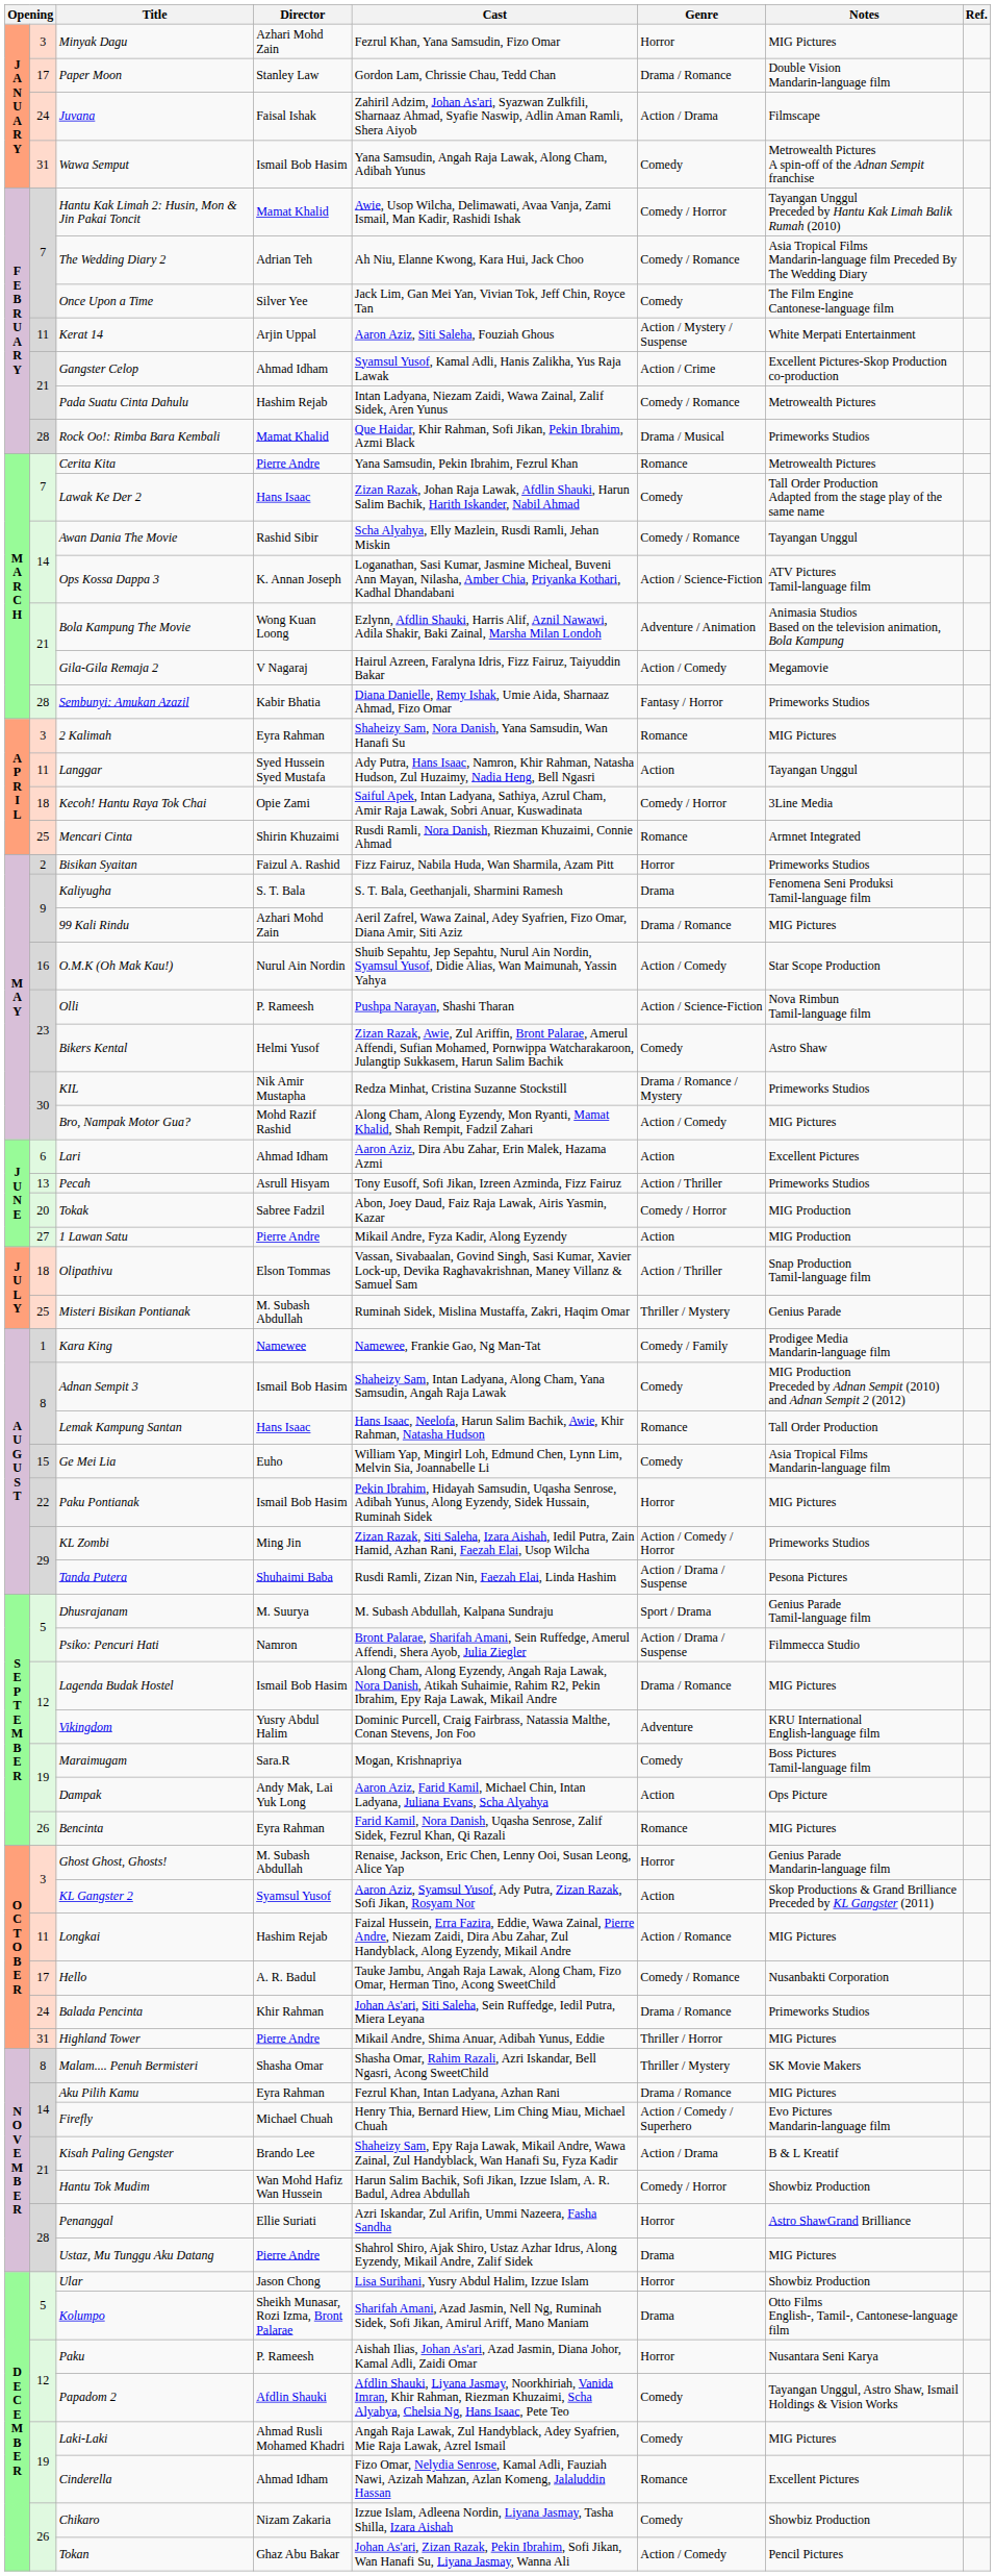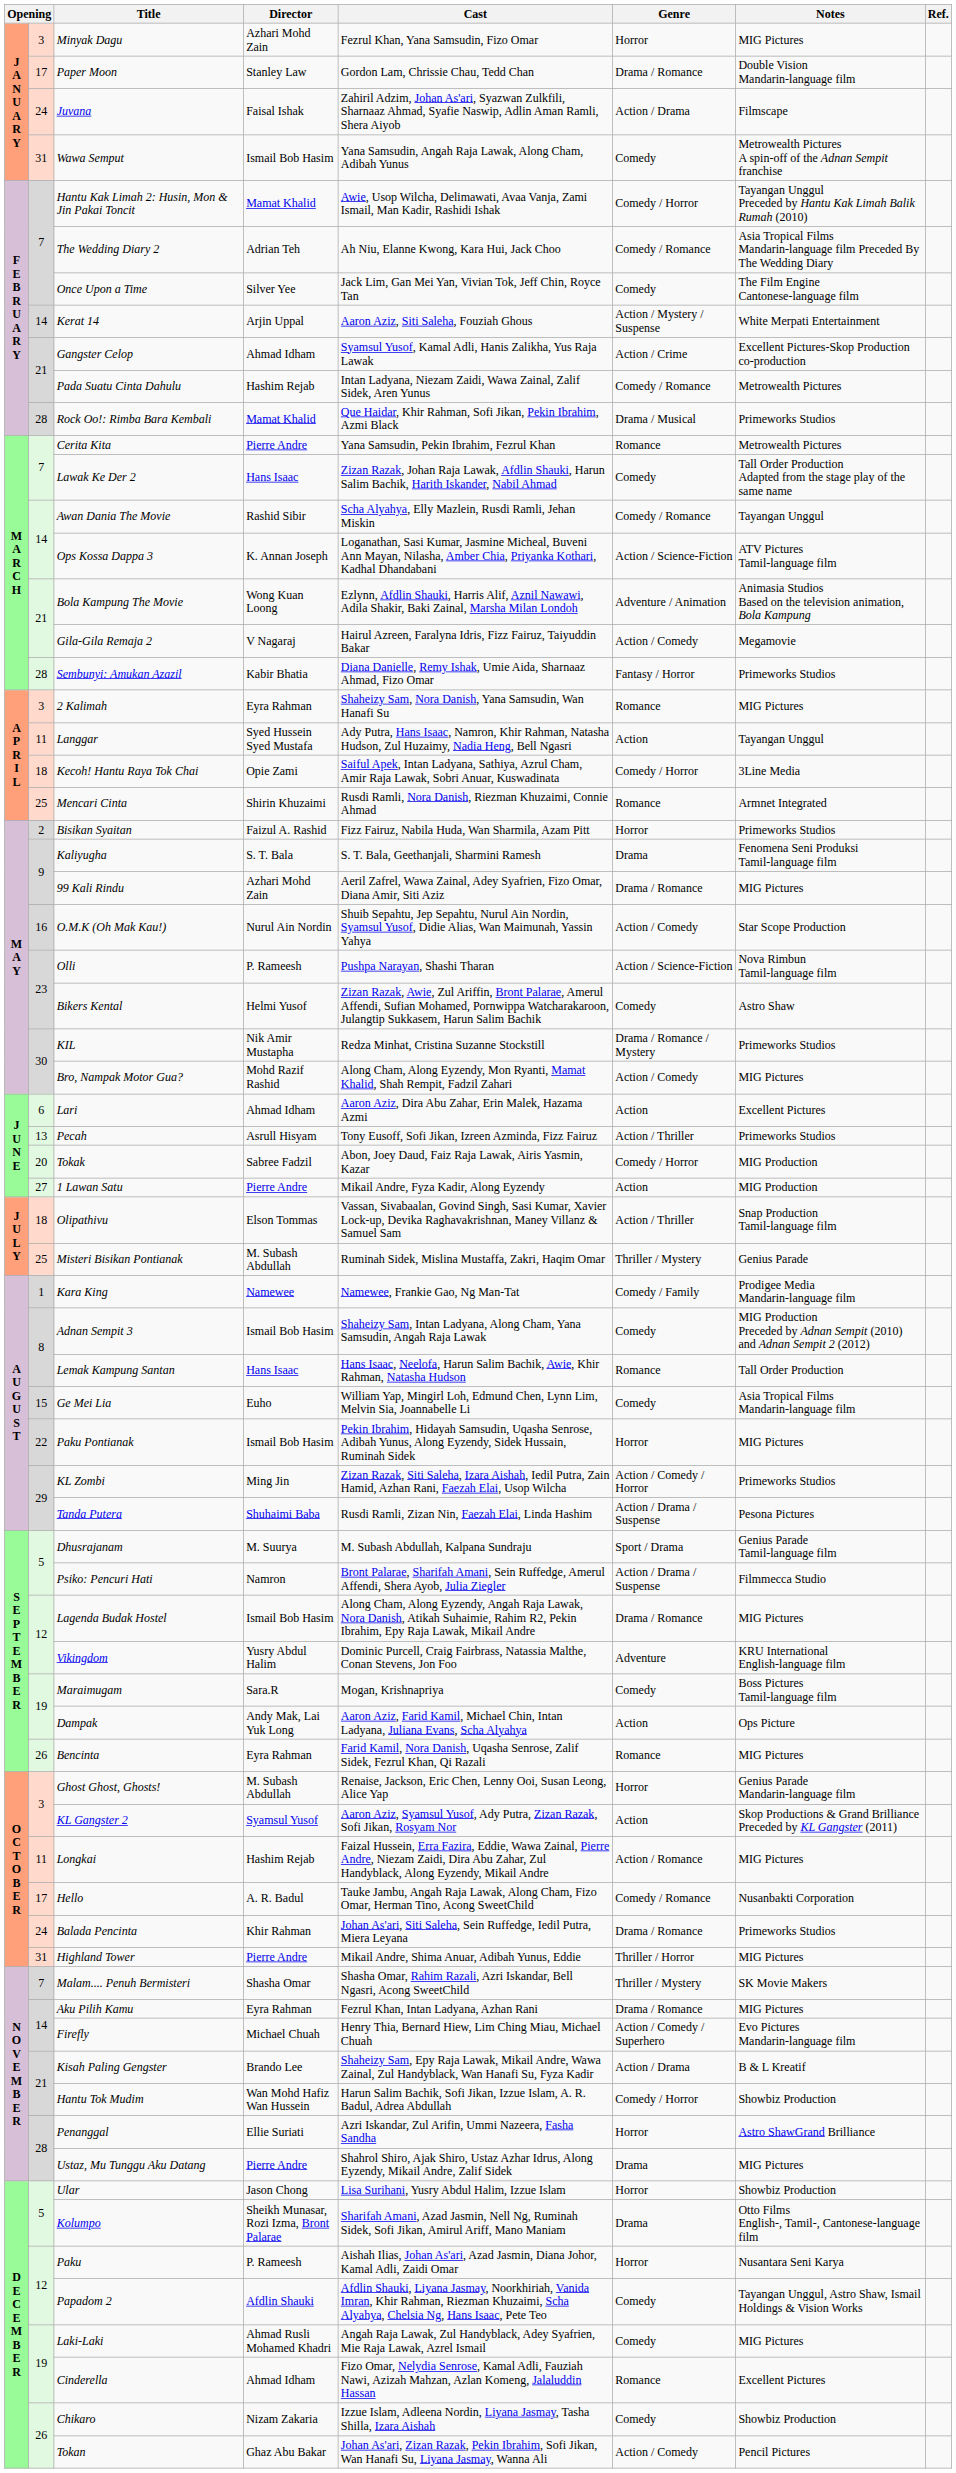Kerat 14 | column 2: 11 -> 14
Malam.... Penuh Bermisteri | column 2: 8 -> 7
